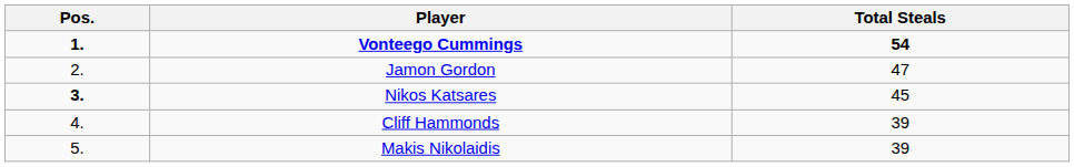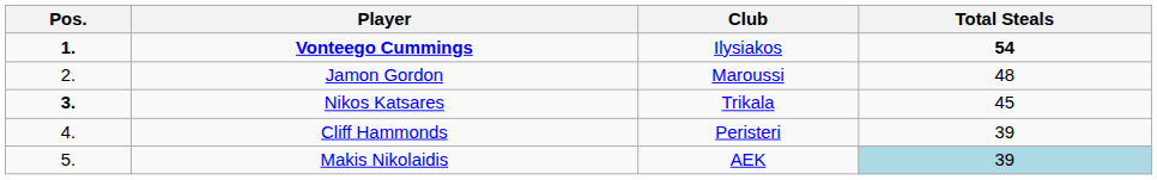+ column: Club | Ilysiakos | Maroussi | Trikala | Peristeri | AEK
Jamon Gordon | Total Steals: 47 -> 48
Makis Nikolaidis | Total Steals: no background -> lightblue background
